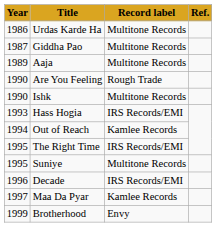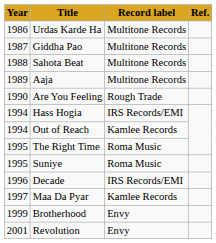+ row: 1988 | Sahota Beat | Multitone Records
- row: 1990 | Ishk | Multitone Records
Hass Hogia | Year: 1993 -> 1994
The Right Time | Record label: IRS Records/EMI -> Roma Music
Suniye | Record label: Multitone Records -> Roma Music
+ row: 2001 | Revolution | Envy
